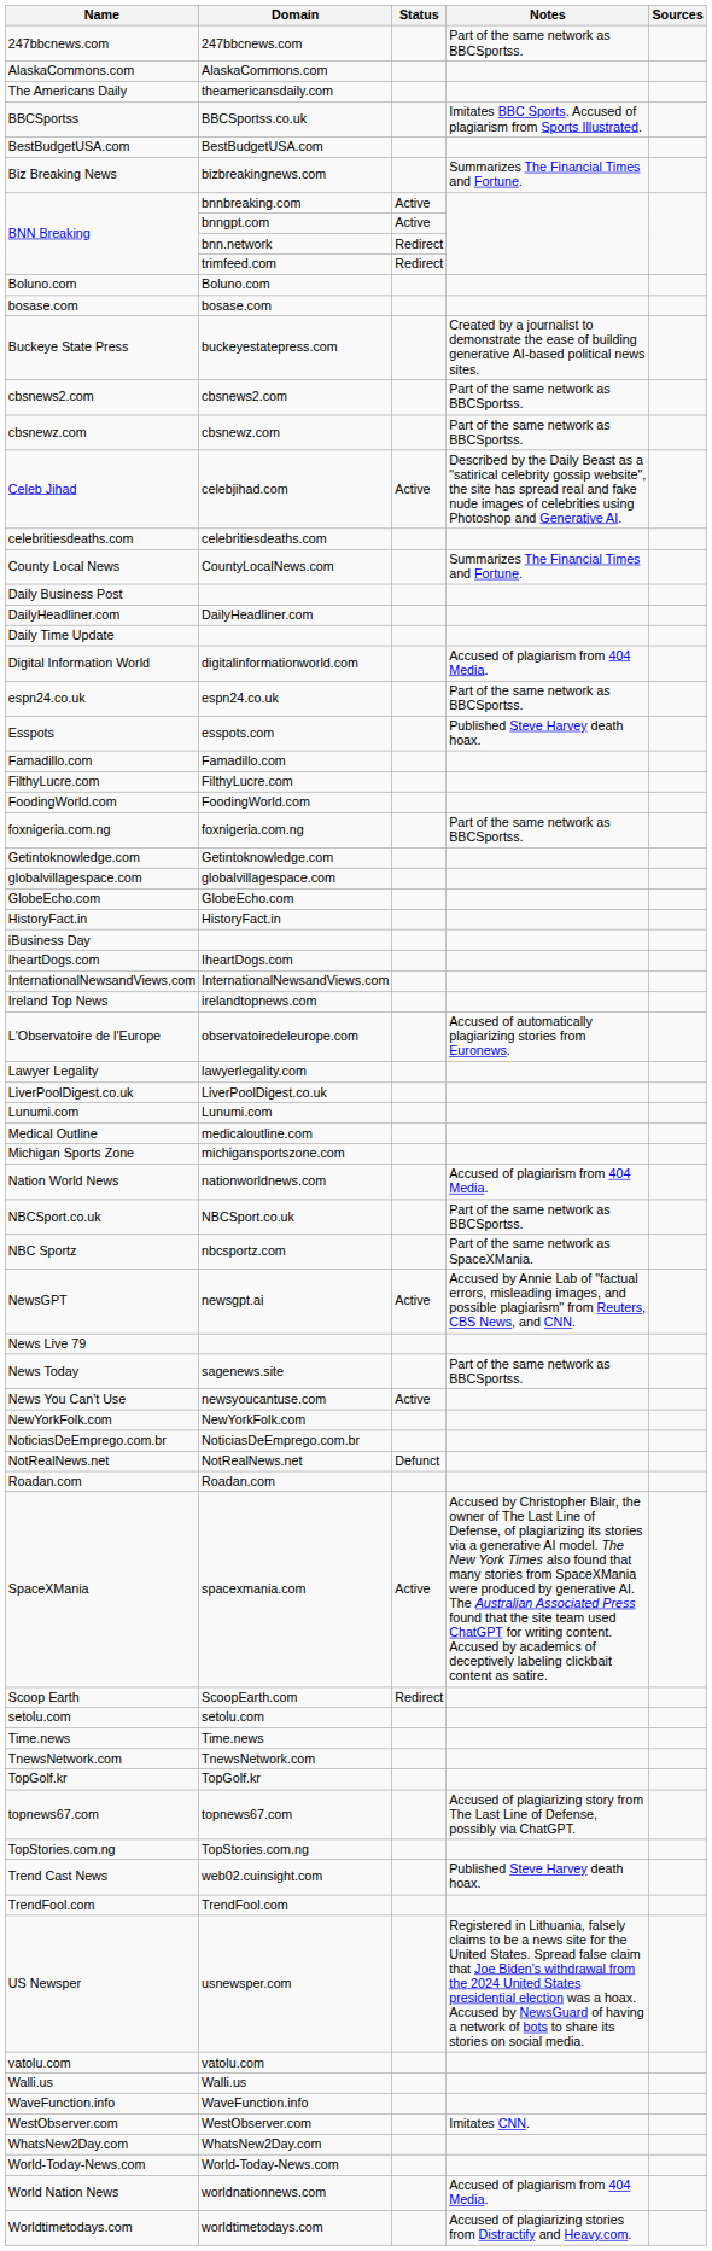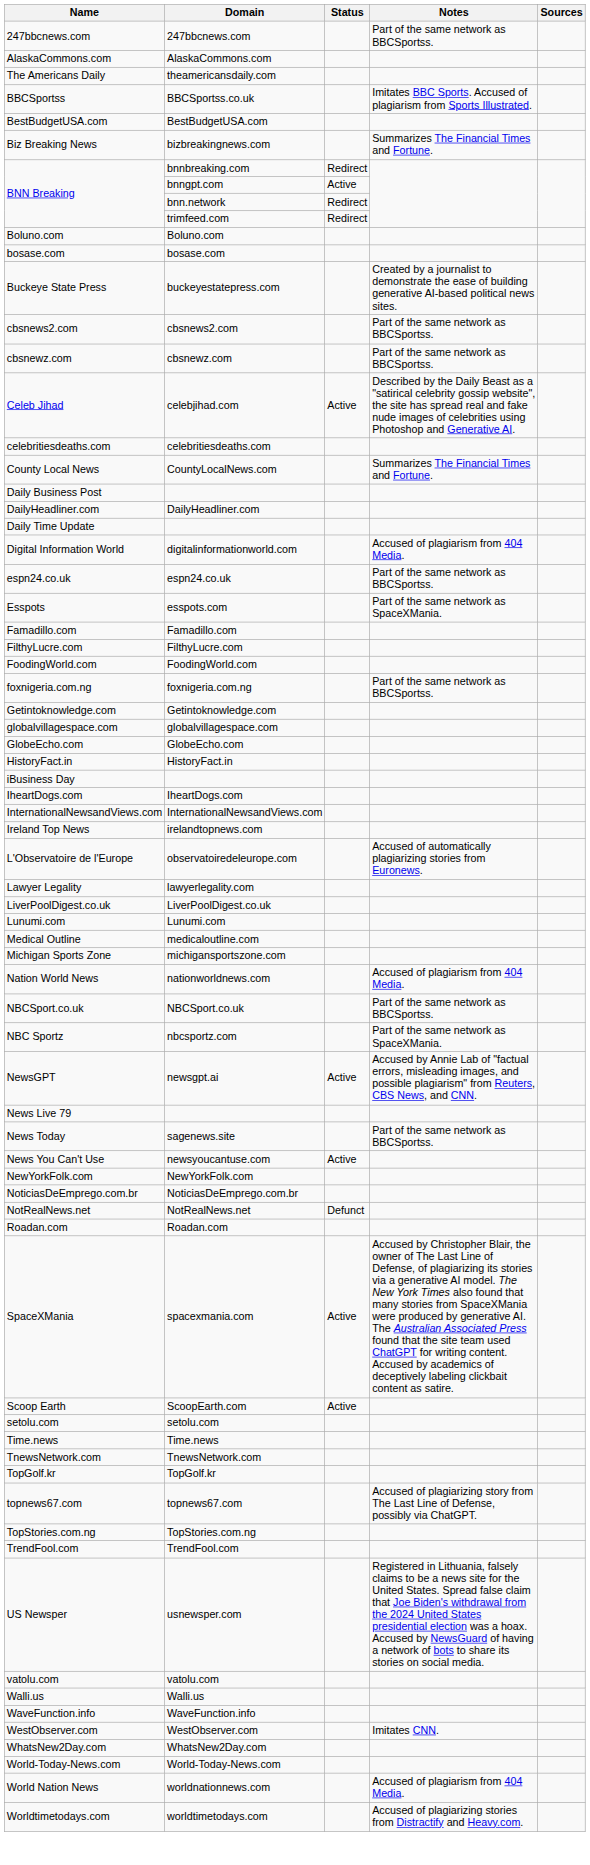BNN Breaking / bnnbreaking.com | Status: Active -> Redirect
Esspots | Notes: Published Steve Harvey death hoax. -> Part of the same network as SpaceXMania.
Scoop Earth | Status: Redirect -> Active
- row: Trend Cast News | web02.cuinsight.com | Published Steve Harvey death hoax.
